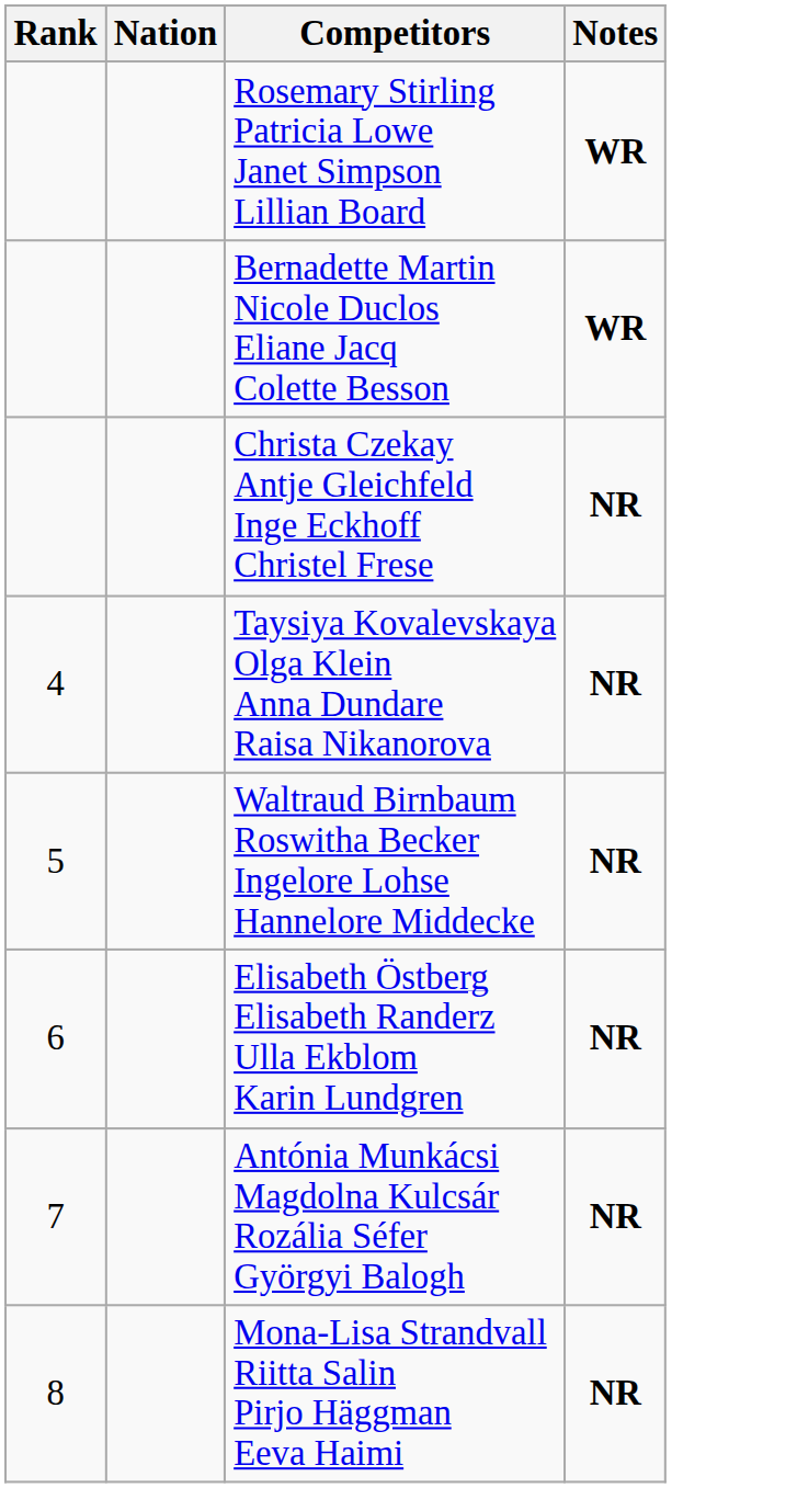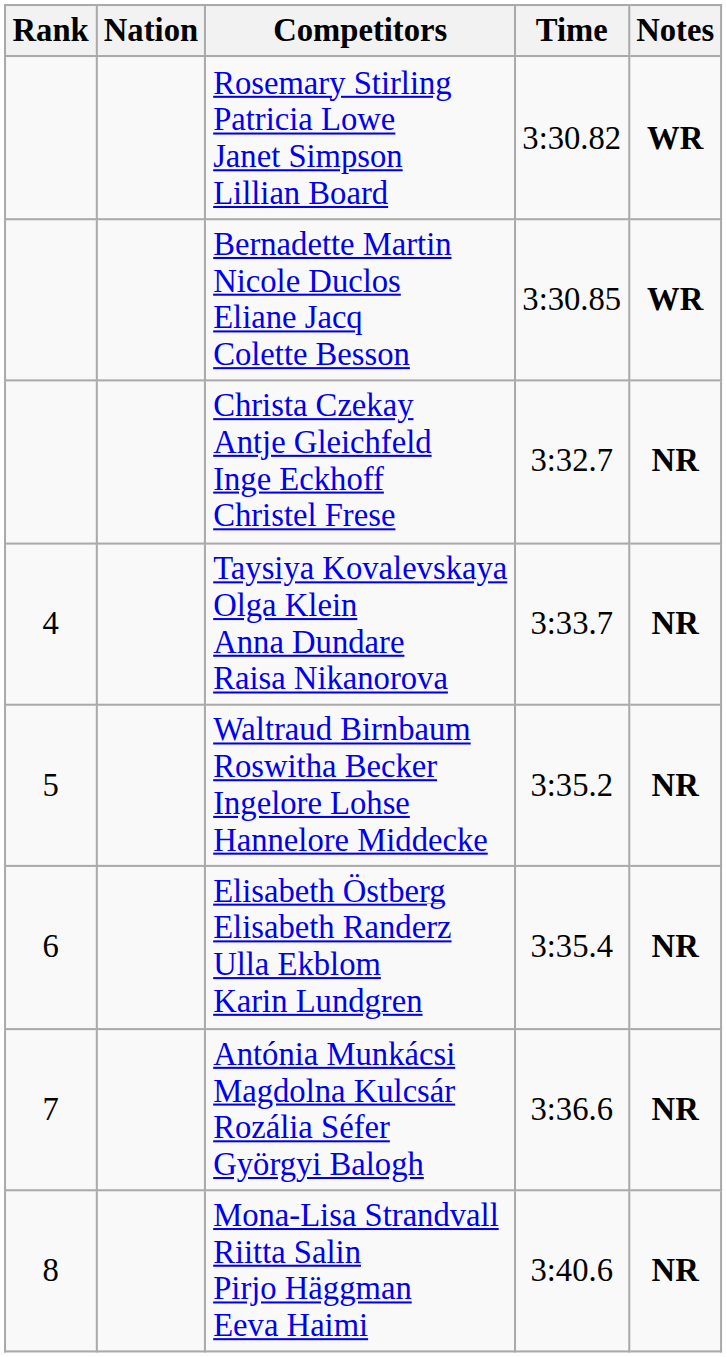+ column: Time | 3:30.82 | 3:30.85 | 3:32.7 | 3:33.7 | 3:35.2 | 3:35.4 | 3:36.6 | 3:40.6
